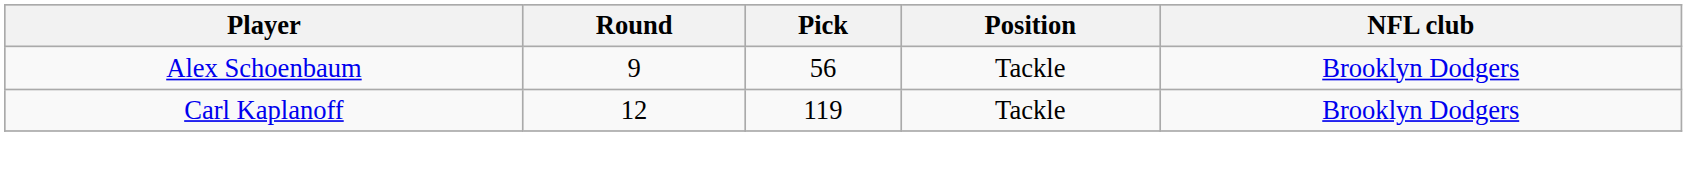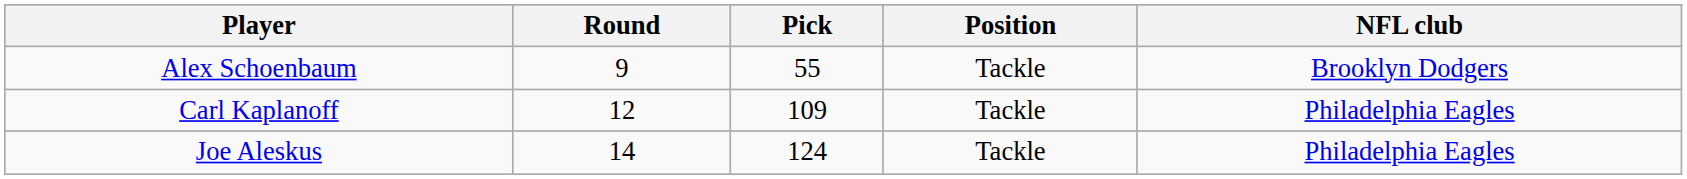Alex Schoenbaum | Pick: 56 -> 55
Carl Kaplanoff | Pick: 119 -> 109
Carl Kaplanoff | NFL club: Brooklyn Dodgers -> Philadelphia Eagles
+ row: Joe Aleskus | 14 | 124 | Tackle | Philadelphia Eagles
